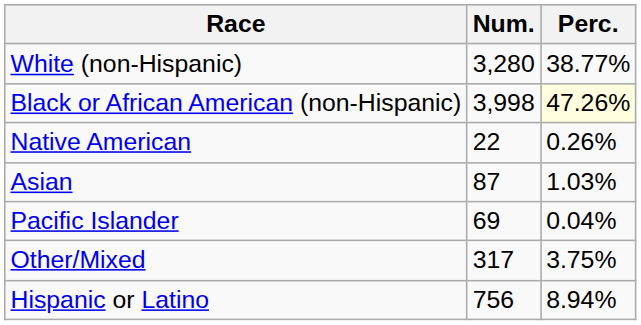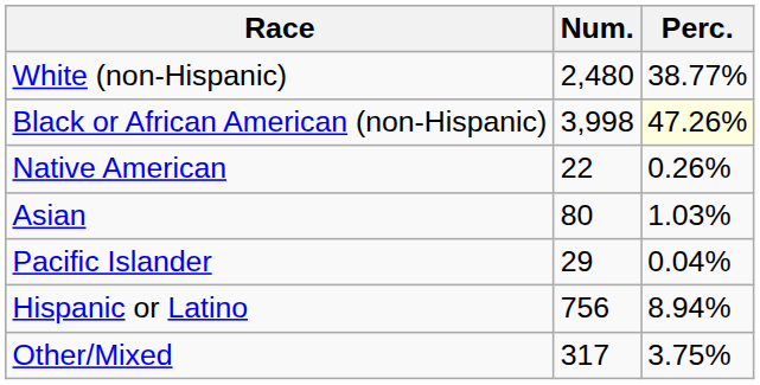White (non-Hispanic) | Num.: 3,280 -> 2,480
Asian | Num.: 87 -> 80
Pacific Islander | Num.: 69 -> 29
rows swapped: Other/Mixed <-> Hispanic or Latino
